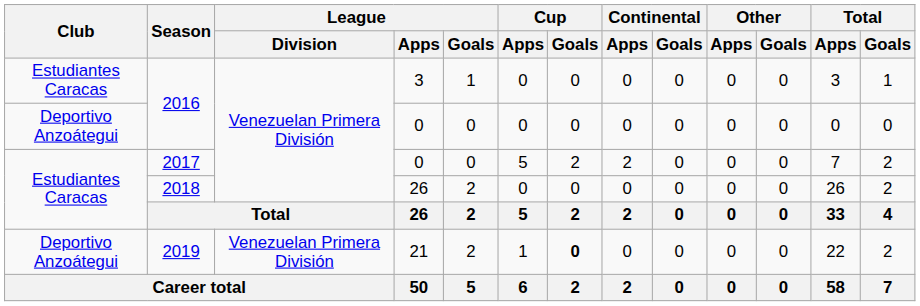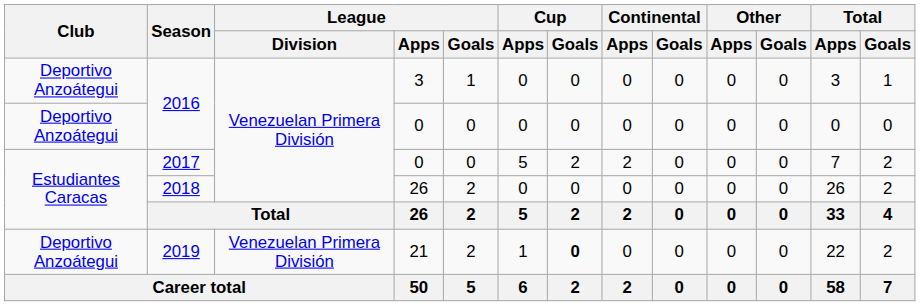2016 / 3 | Club: Estudiantes Caracas -> Deportivo Anzoátegui
